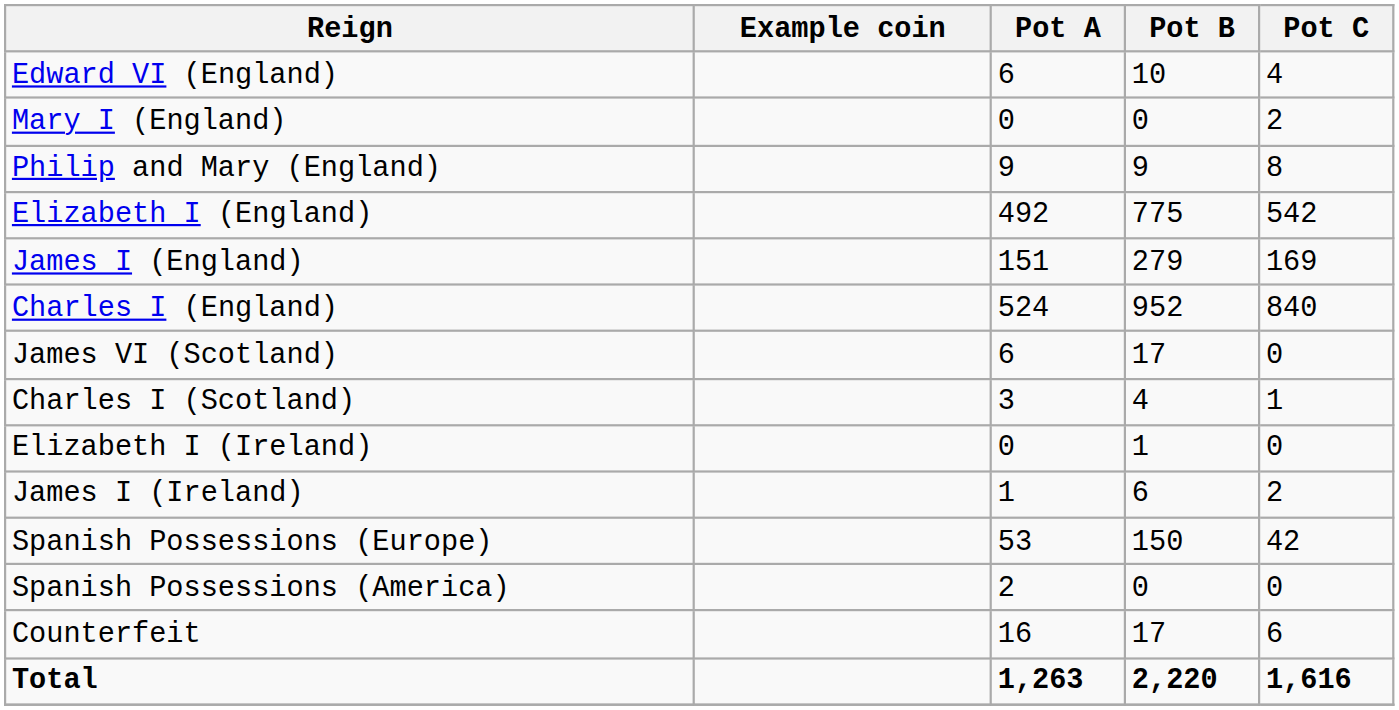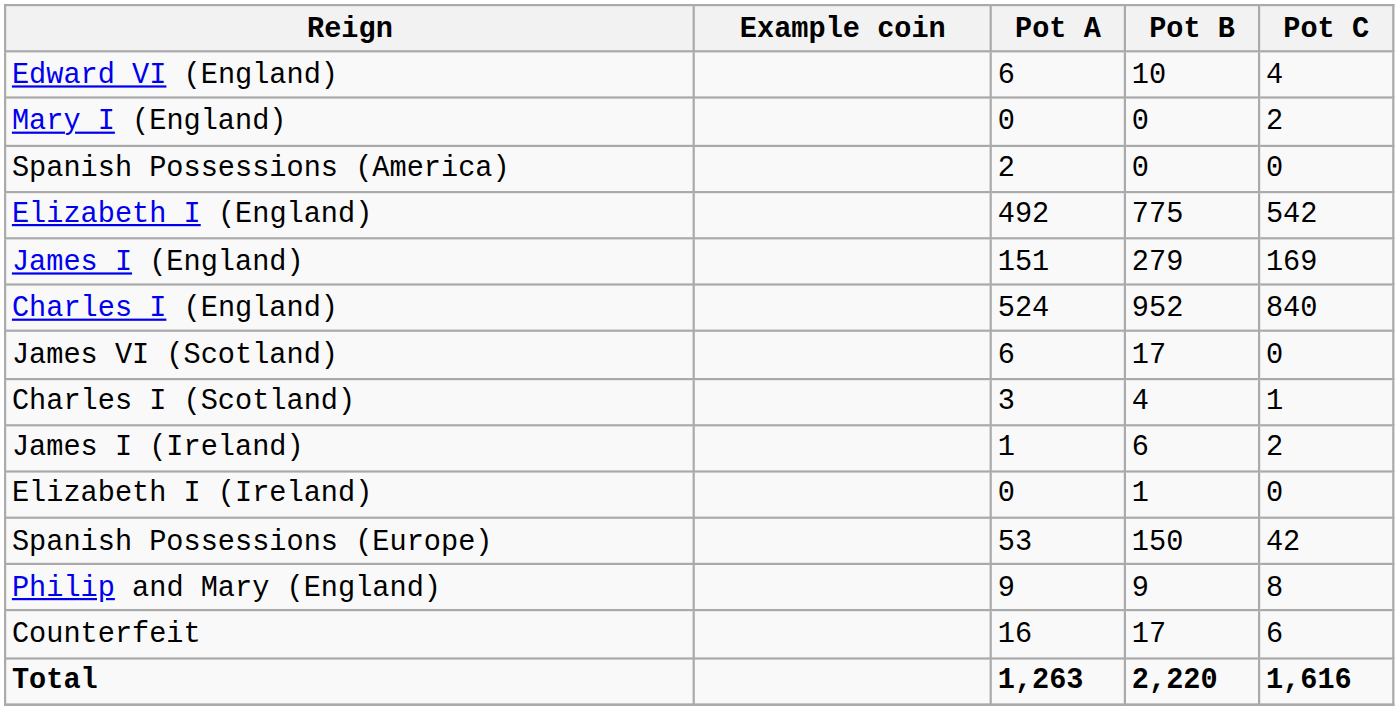rows swapped: Philip and Mary (England) <-> Spanish Possessions (America)
rows swapped: Elizabeth I (Ireland) <-> James I (Ireland)
